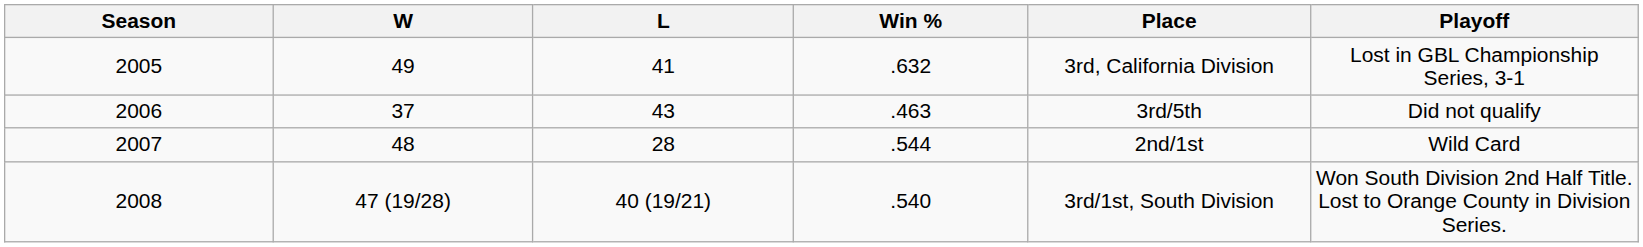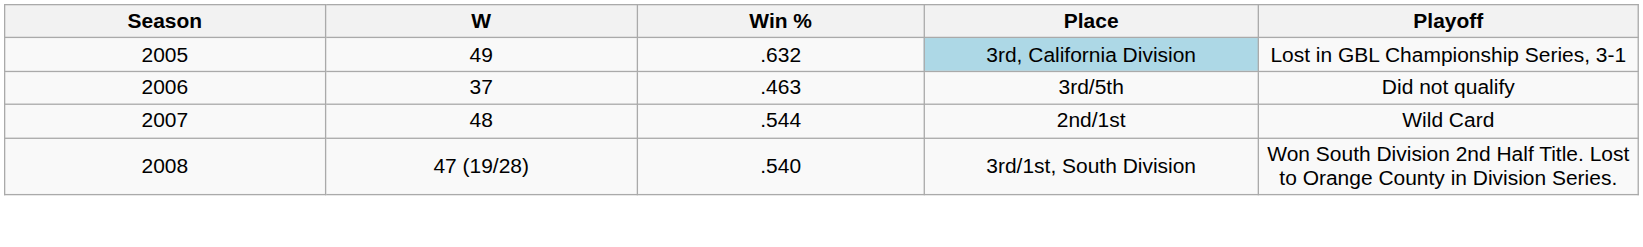- column: L | 41 | 43 | 28 | 40 (19/21)
2005 | Place: no background -> lightblue background
